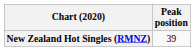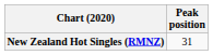New Zealand Hot Singles (RMNZ) | Peak position: 39 -> 31
